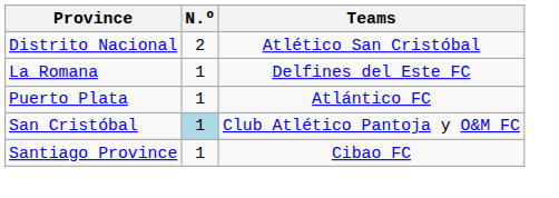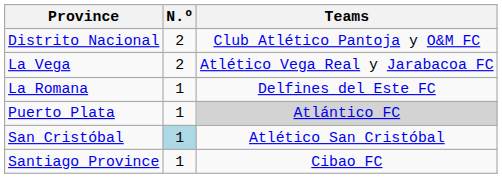Distrito Nacional | Teams: Atlético San Cristóbal -> Club Atlético Pantoja y O&M FC
+ row: La Vega | 2 | Atlético Vega Real y Jarabacoa FC
Puerto Plata | Teams: no background -> lightgrey background
San Cristóbal | Teams: Club Atlético Pantoja y O&M FC -> Atlético San Cristóbal
